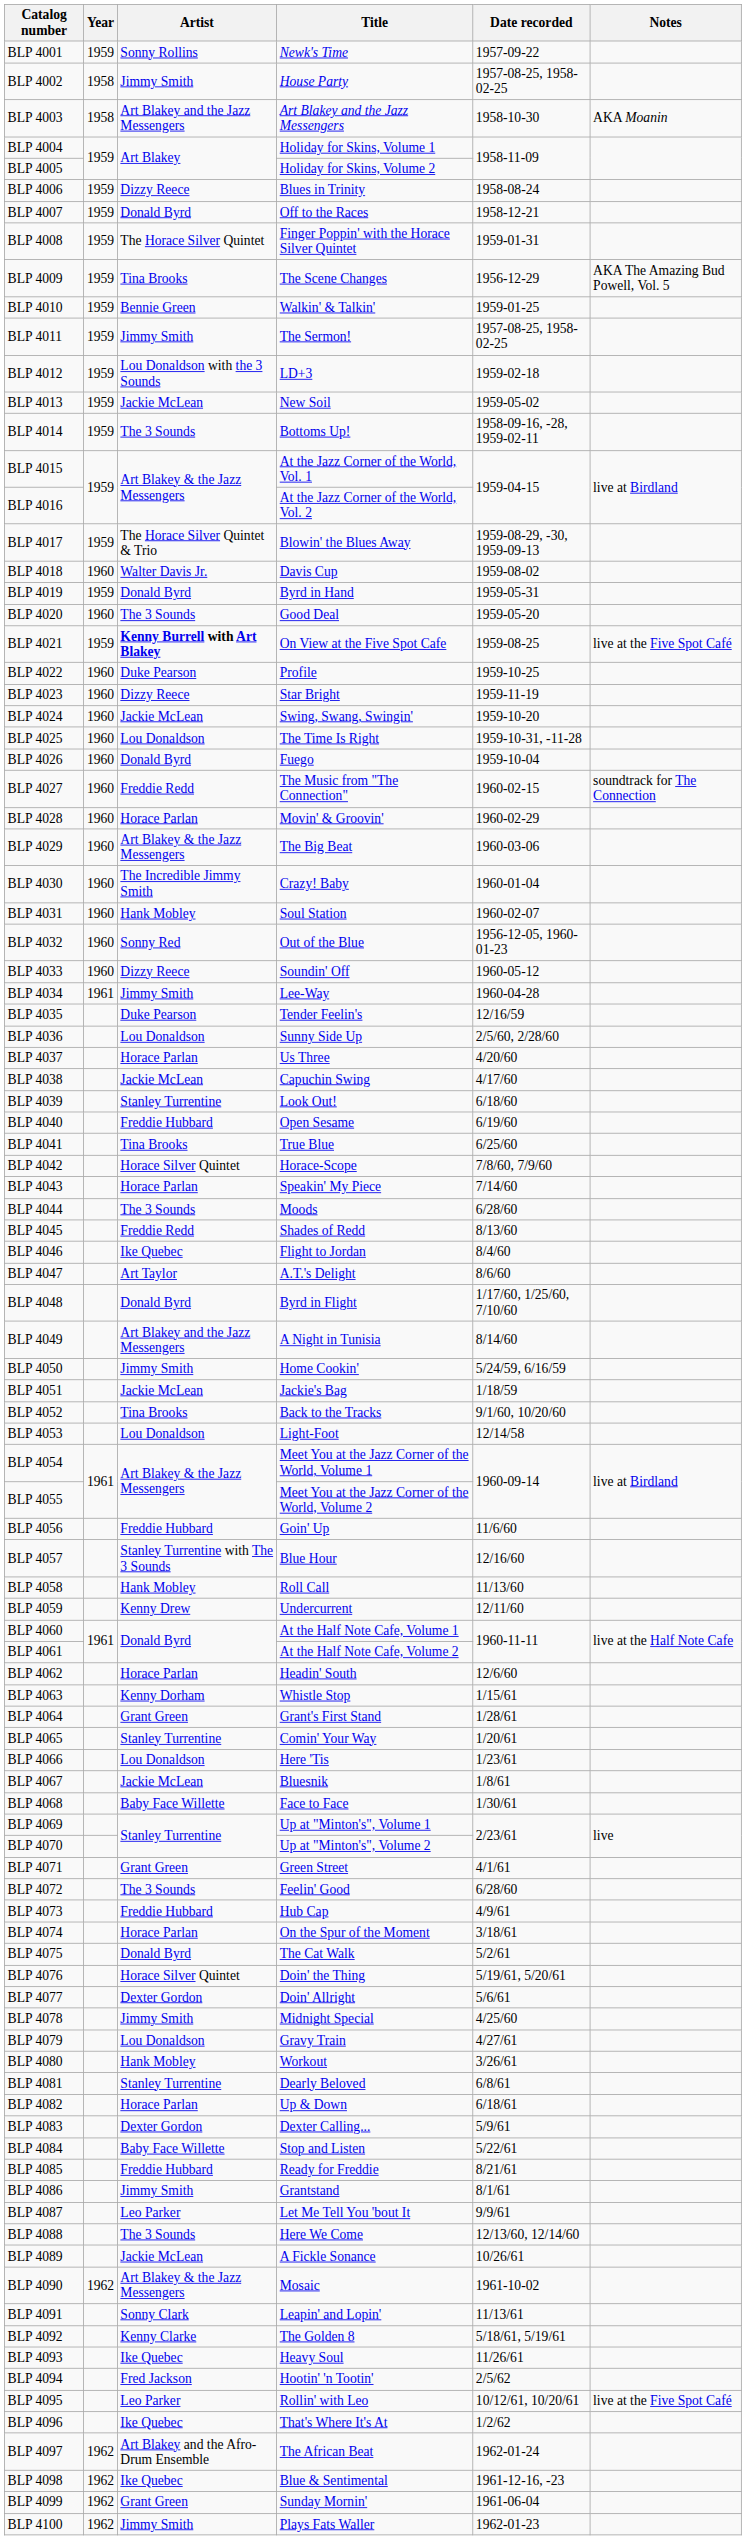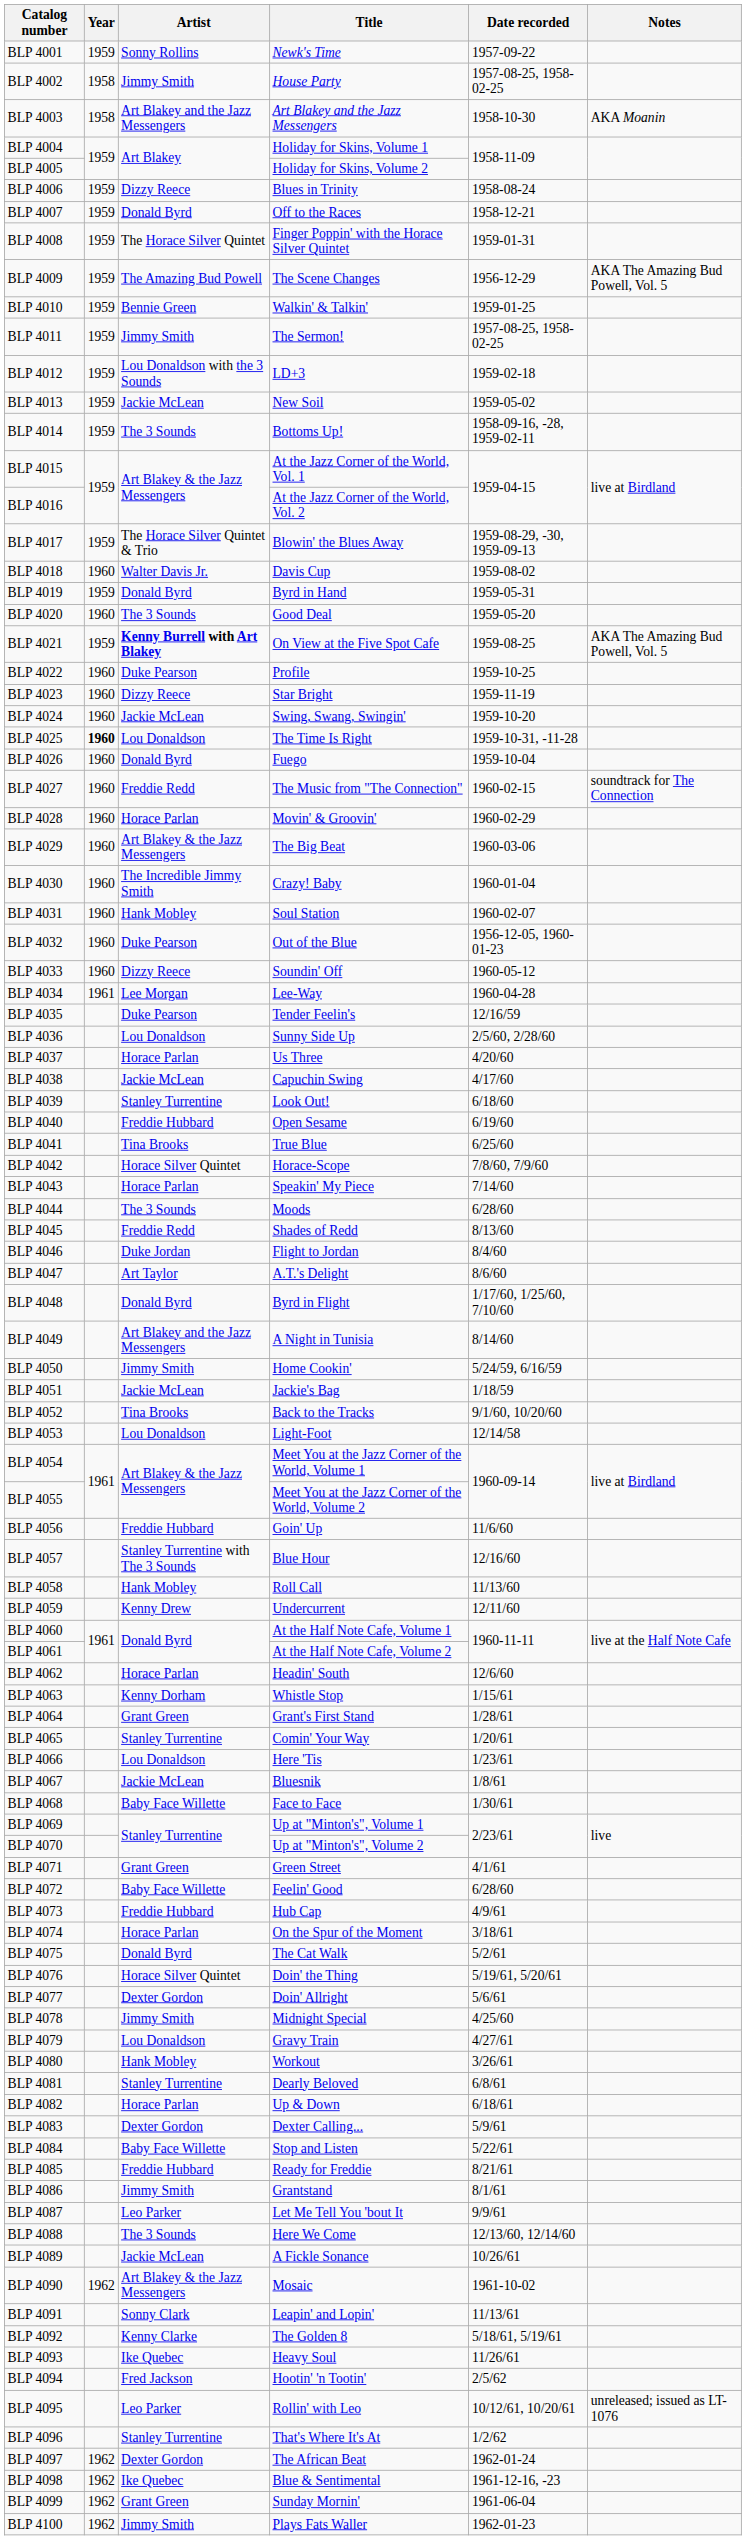BLP 4009 | Artist: Tina Brooks -> The Amazing Bud Powell
BLP 4021 | Notes: live at the Five Spot Café -> AKA The Amazing Bud Powell, Vol. 5
BLP 4025 | Year: normal -> bold
BLP 4032 | Artist: Sonny Red -> Duke Pearson
BLP 4034 | Artist: Jimmy Smith -> Lee Morgan
BLP 4046 | Artist: Ike Quebec -> Duke Jordan
BLP 4072 | Artist: The 3 Sounds -> Baby Face Willette
BLP 4095 | Notes: live at the Five Spot Café -> unreleased; issued as LT-1076
BLP 4096 | Artist: Ike Quebec -> Stanley Turrentine
BLP 4097 | Artist: Art Blakey and the Afro-Drum Ensemble -> Dexter Gordon
